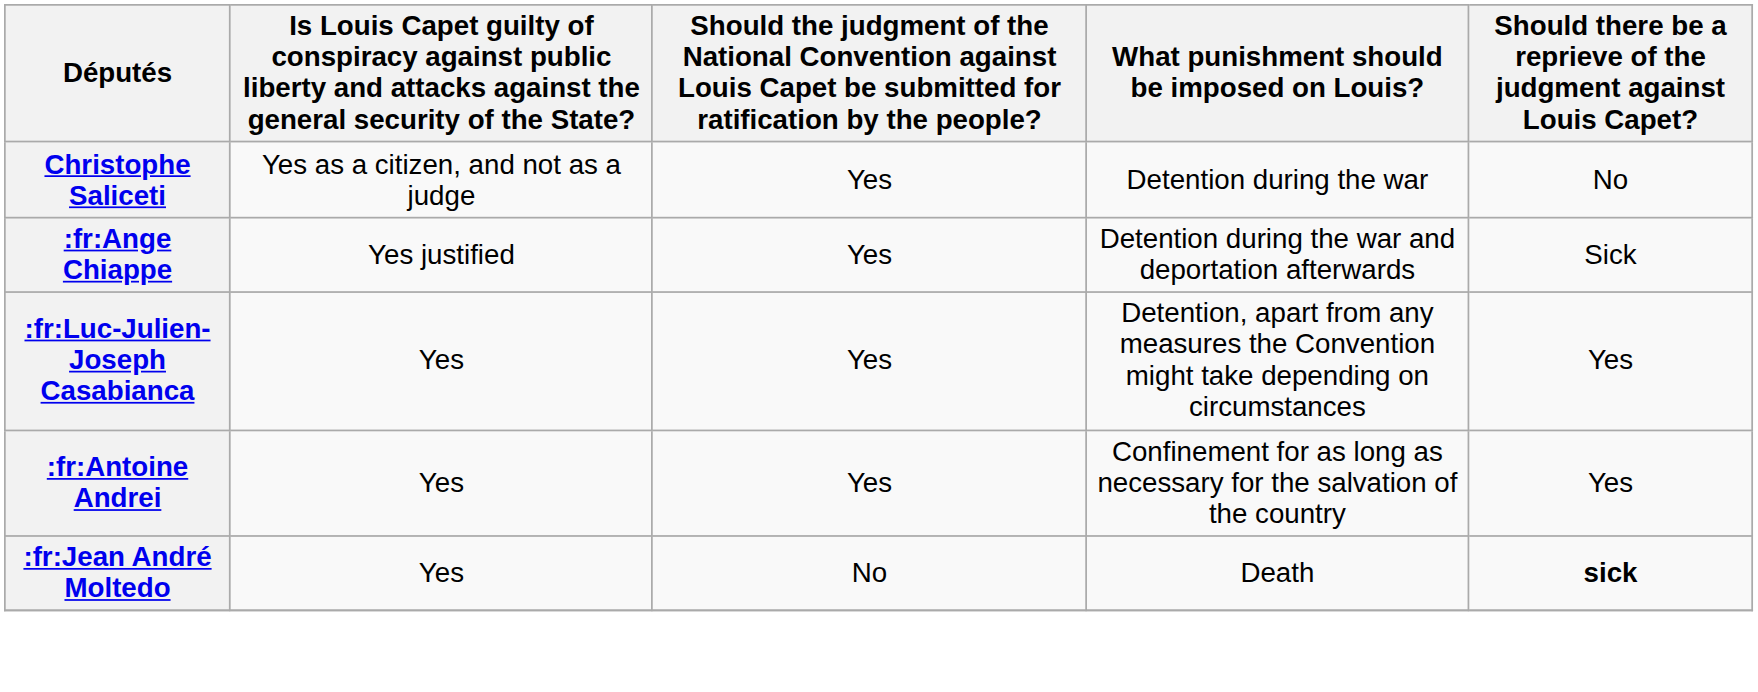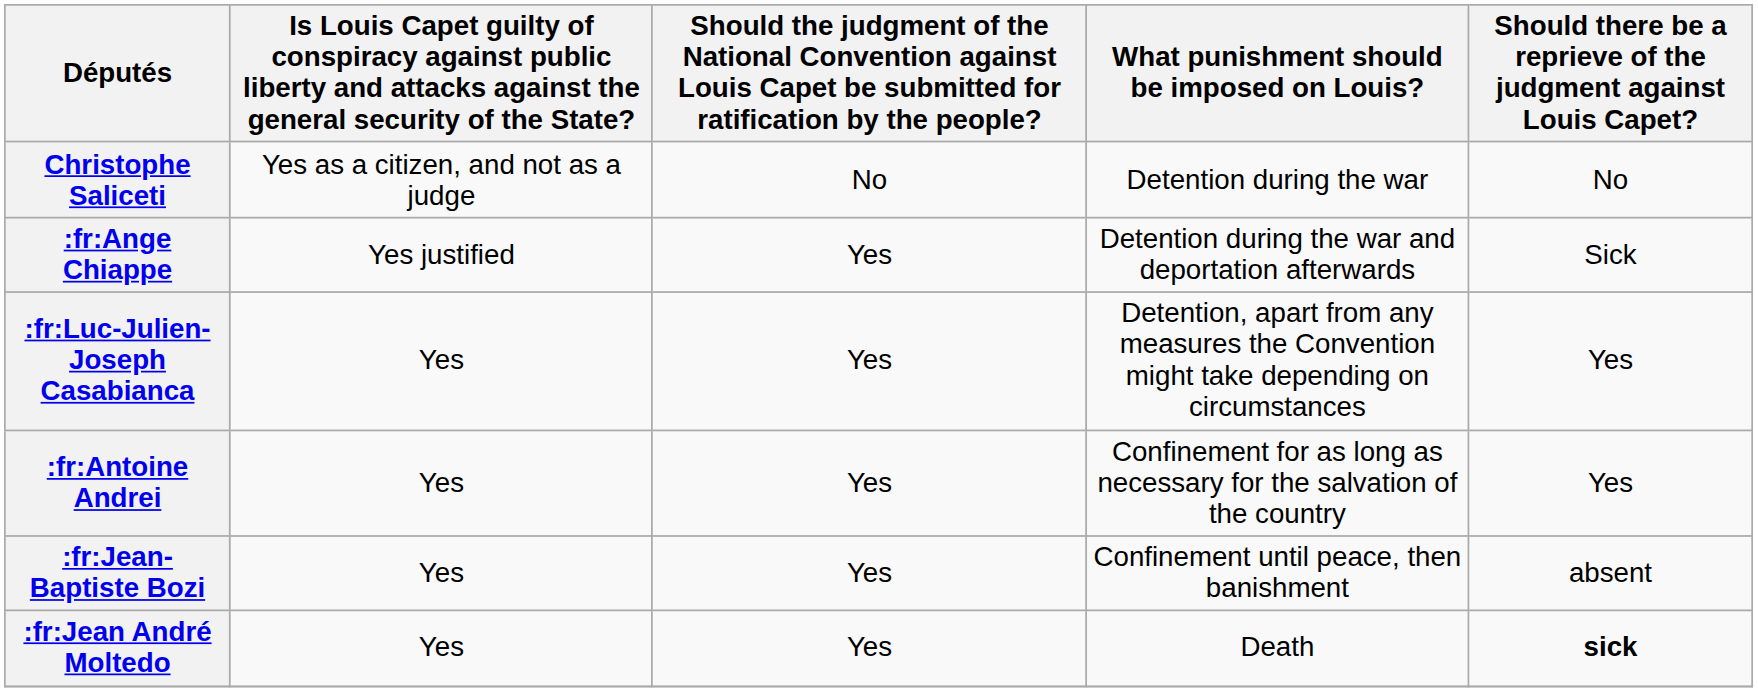Christophe Saliceti | column 3: Yes -> No
+ row: :fr:Jean-Baptiste Bozi | Yes | Yes | Confinement until peace, then banishment | absent
:fr:Jean André Moltedo | column 3: No -> Yes
